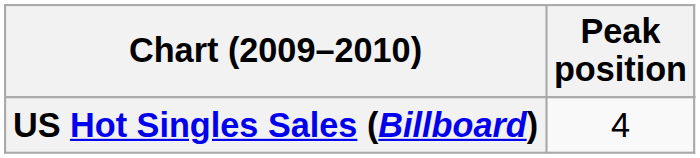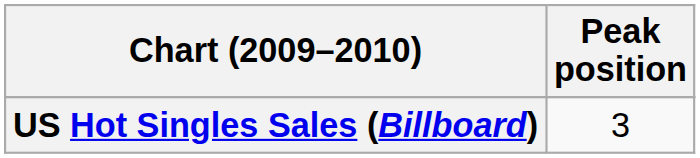US Hot Singles Sales (Billboard) | Peak position: 4 -> 3
